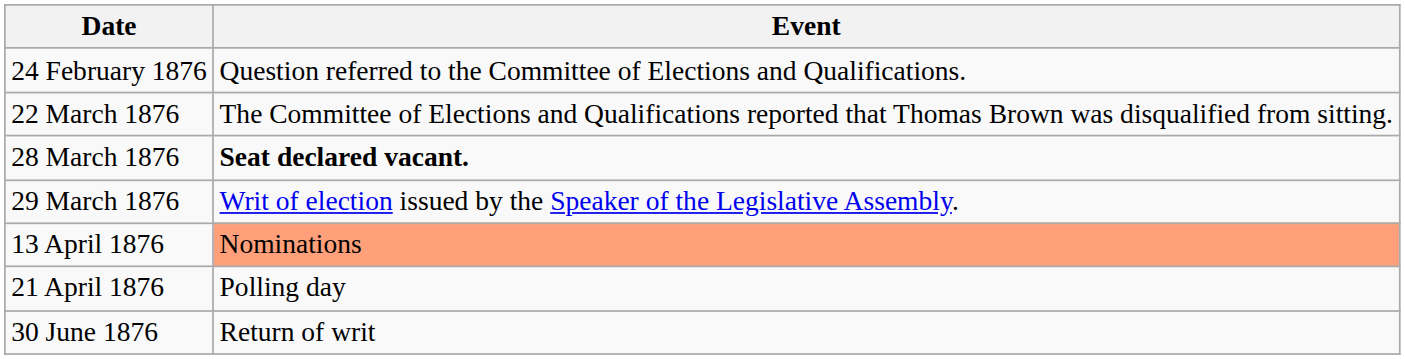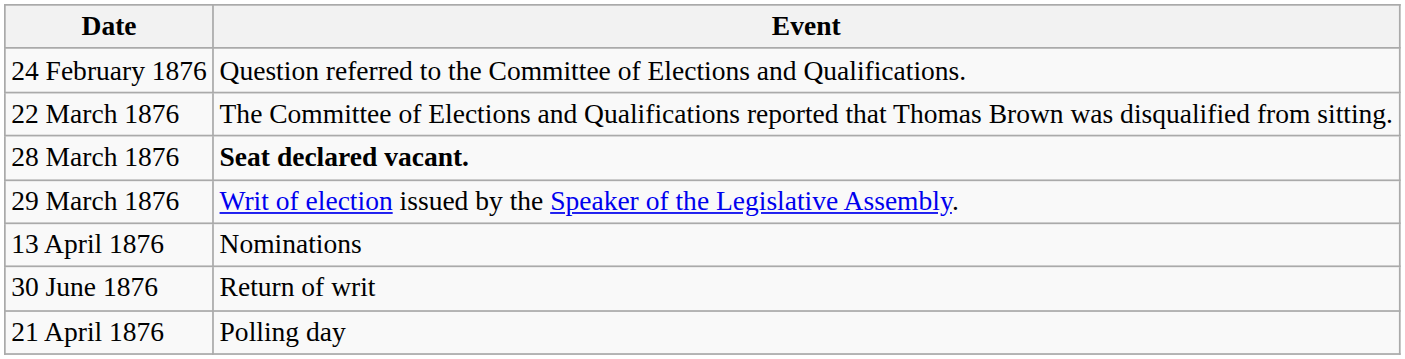13 April 1876 | Event: lightsalmon background -> no background
rows swapped: 21 April 1876 <-> 30 June 1876
